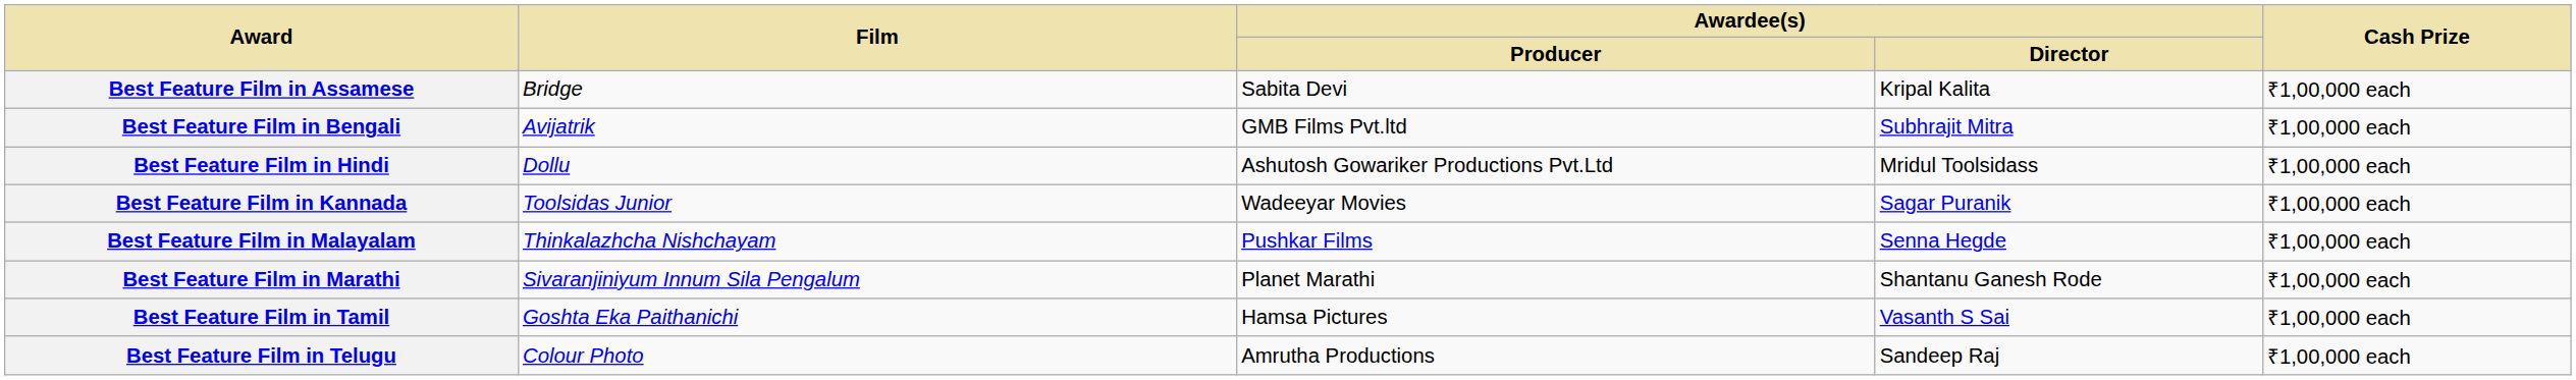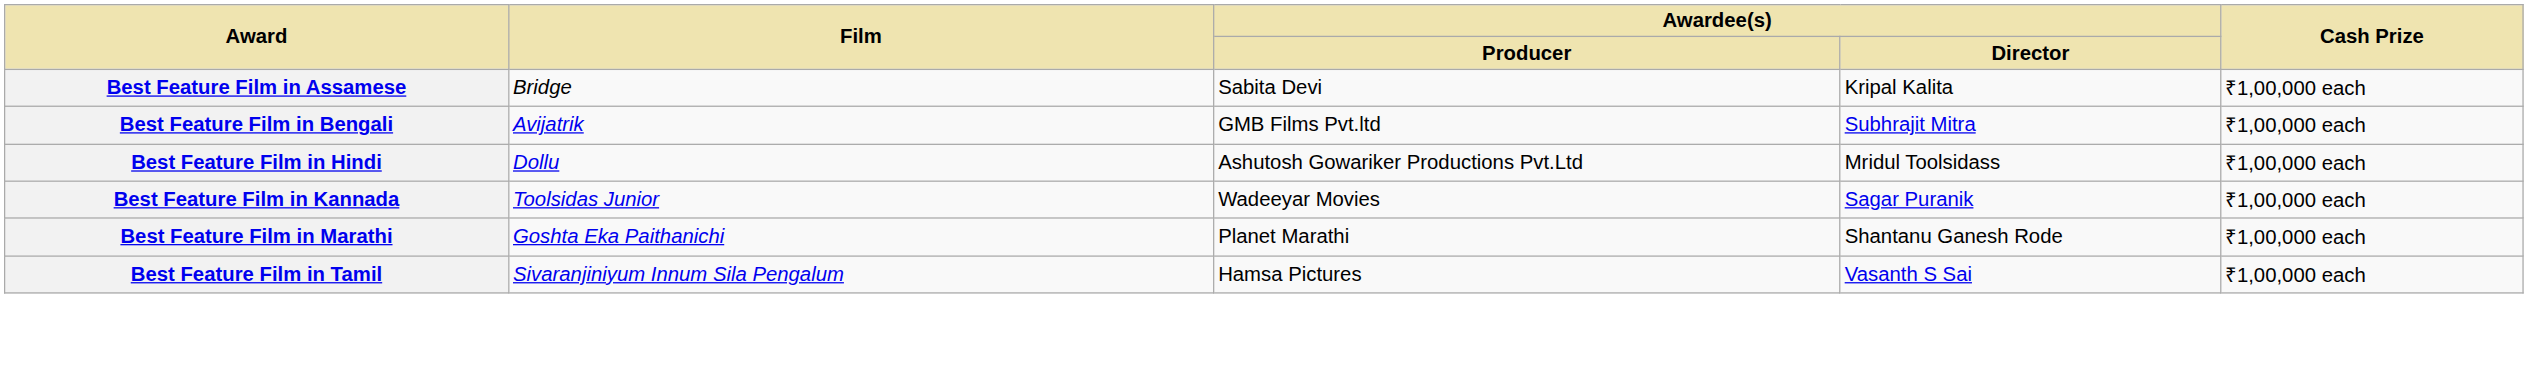- row: Best Feature Film in Malayalam | Thinkalazhcha Nishchayam | Pushkar Films | Senna Hegde | ₹1,00,000 each
Best Feature Film in Marathi | Film: Sivaranjiniyum Innum Sila Pengalum -> Goshta Eka Paithanichi
Best Feature Film in Tamil | Film: Goshta Eka Paithanichi -> Sivaranjiniyum Innum Sila Pengalum
- row: Best Feature Film in Telugu | Colour Photo | Amrutha Productions | Sandeep Raj | ₹1,00,000 each
